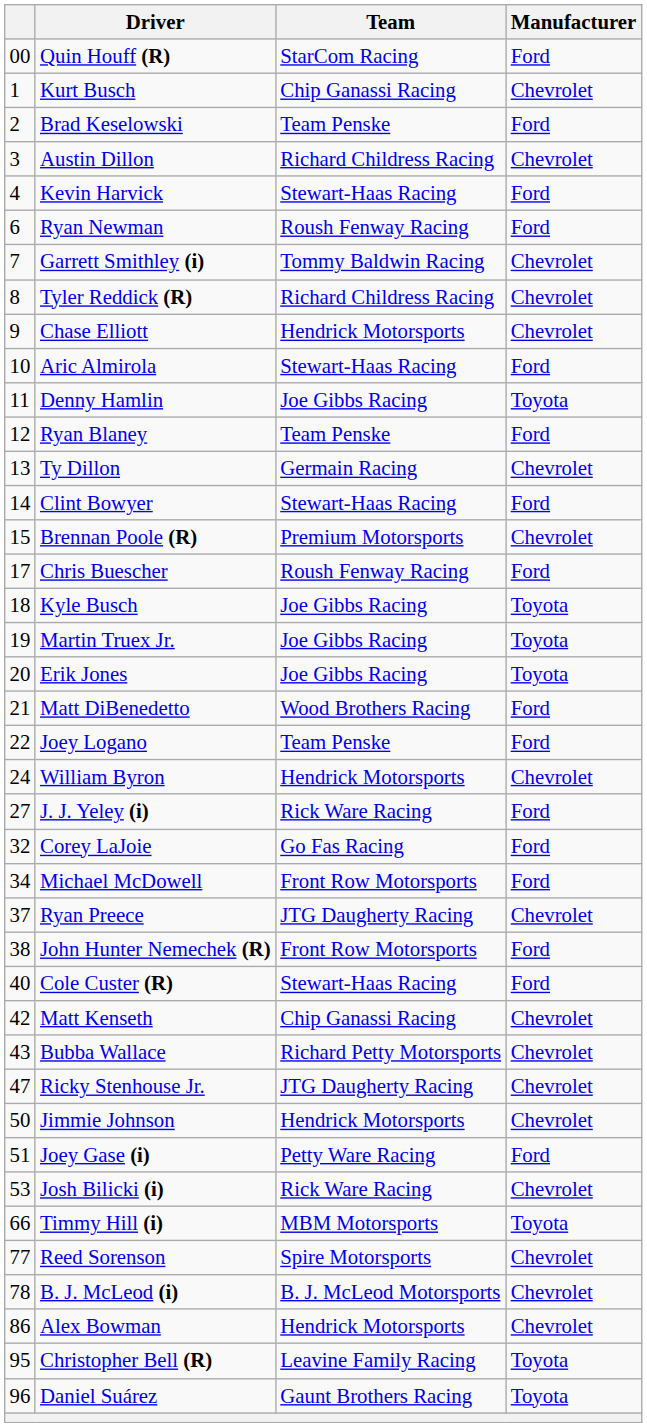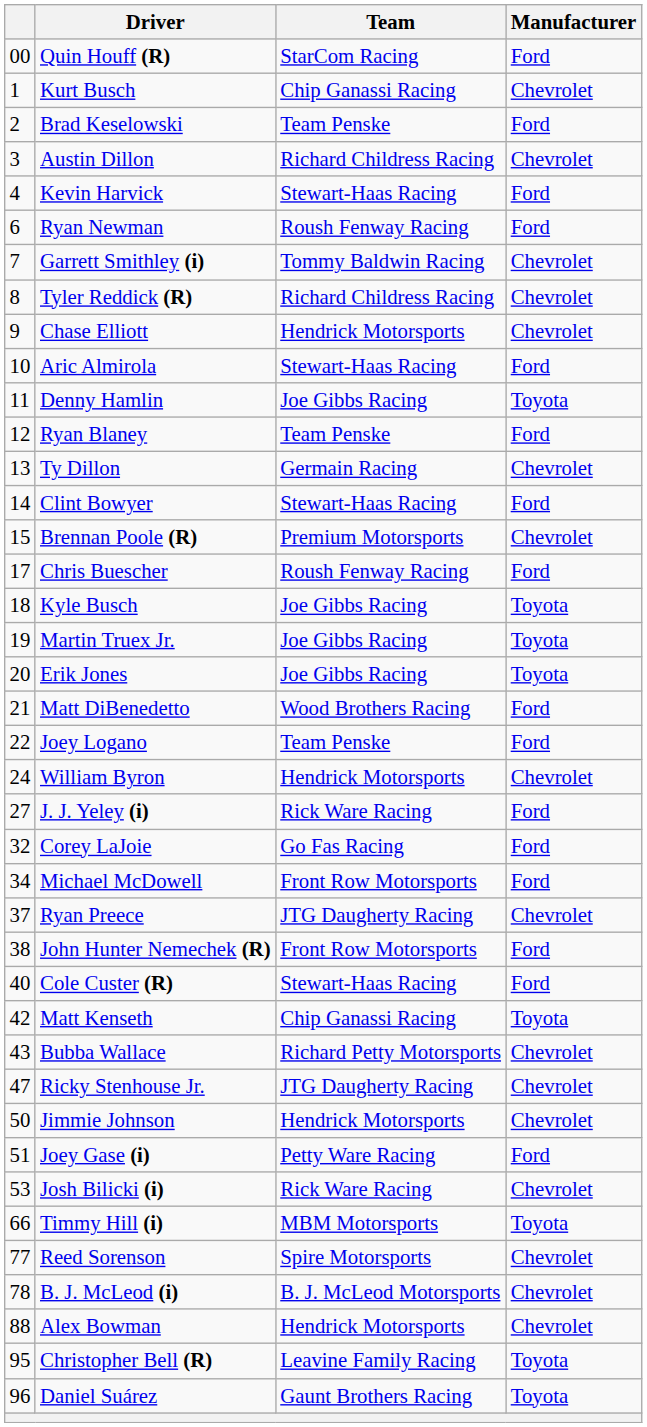Matt Kenseth | Manufacturer: Chevrolet -> Toyota
Alex Bowman | column 1: 86 -> 88
